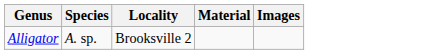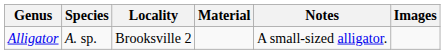+ column: Notes | A small-sized alligator.
